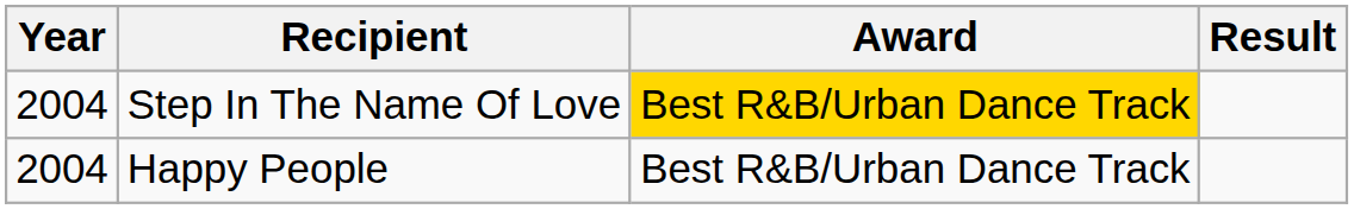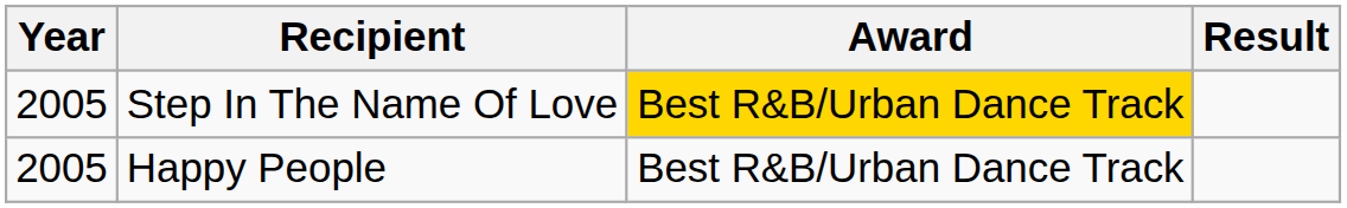Step In The Name Of Love | Year: 2004 -> 2005
Happy People | Year: 2004 -> 2005
